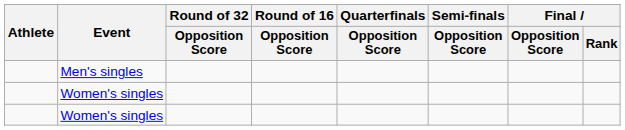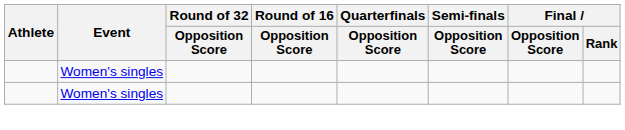- row: Men's singles
